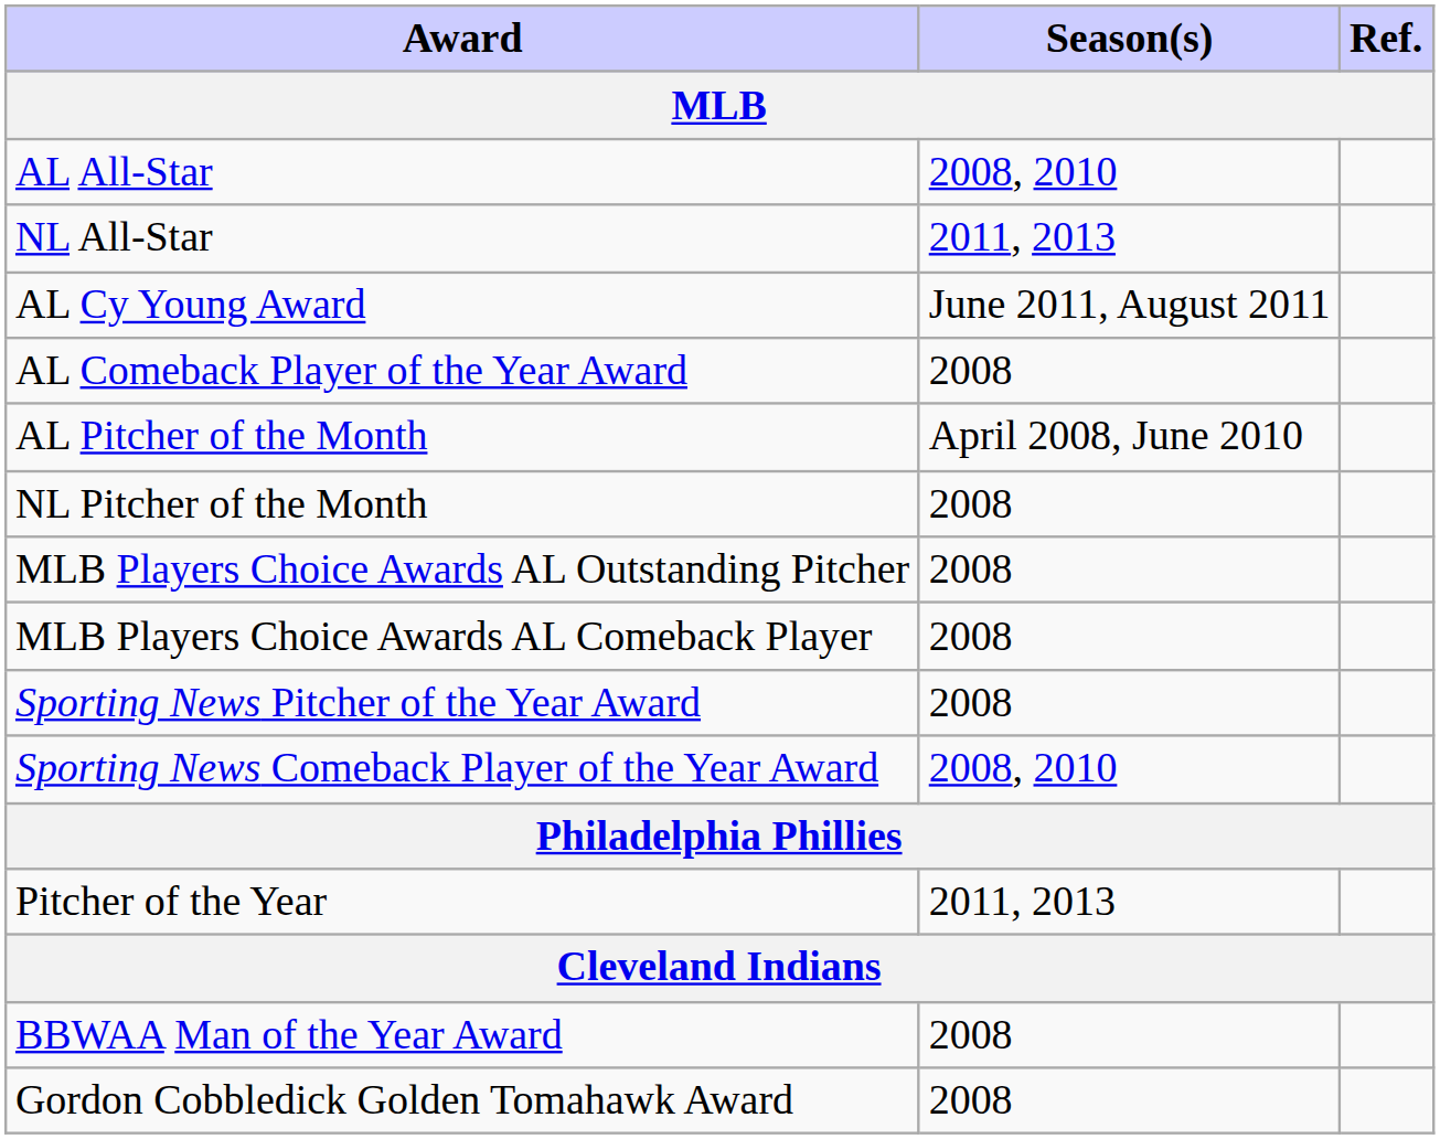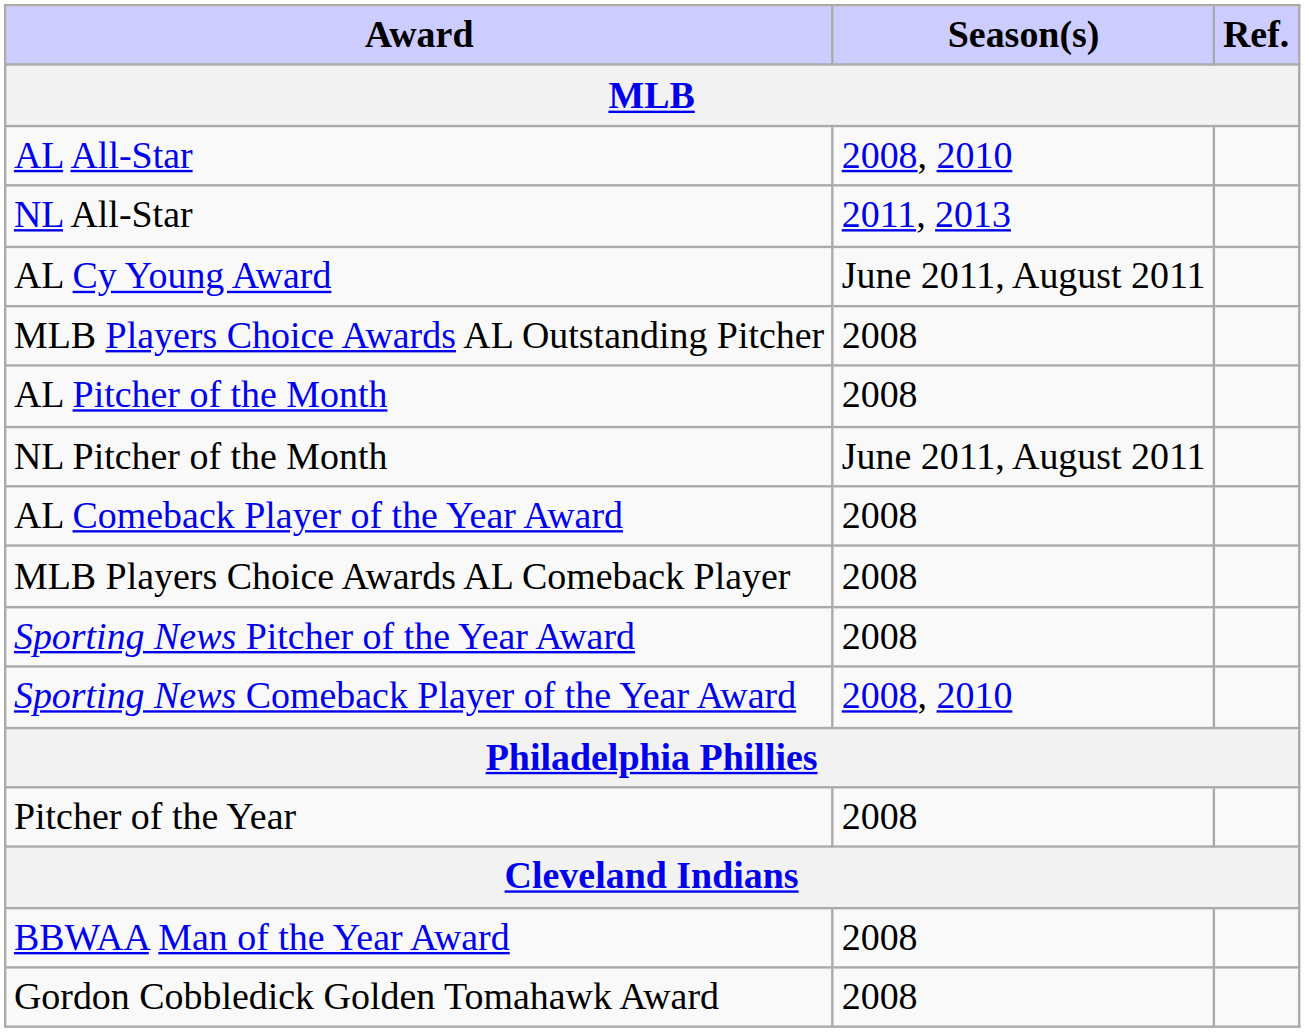rows swapped: AL Comeback Player of the Year Award <-> MLB Players Choice Awards AL Outstanding Pitcher
AL Pitcher of the Month | Season(s): April 2008, June 2010 -> 2008
NL Pitcher of the Month | Season(s): 2008 -> June 2011, August 2011
Pitcher of the Year | Season(s): 2011, 2013 -> 2008
